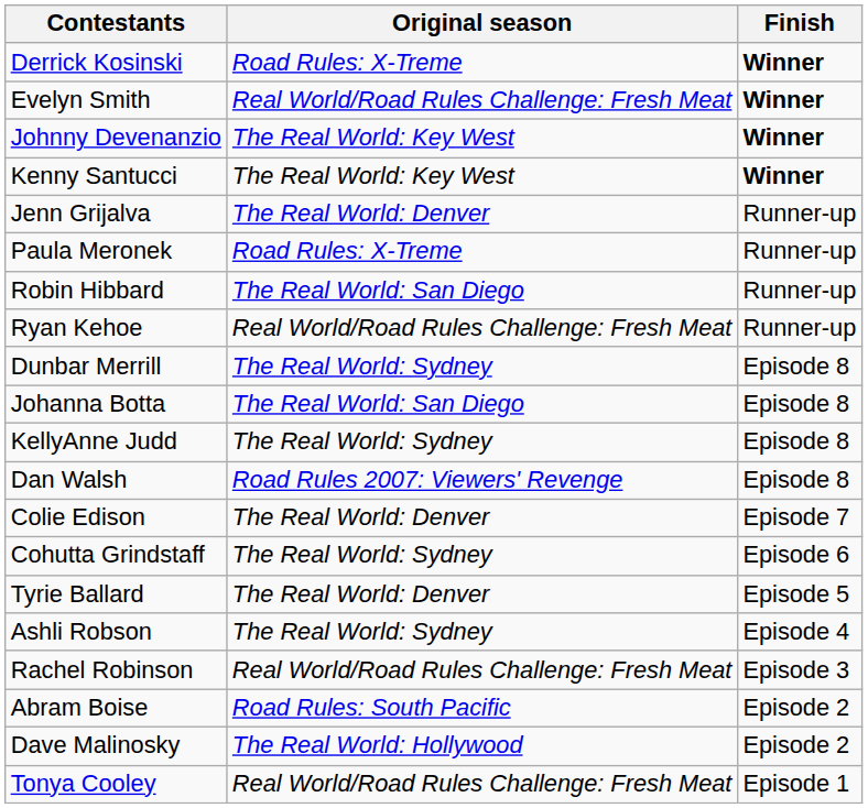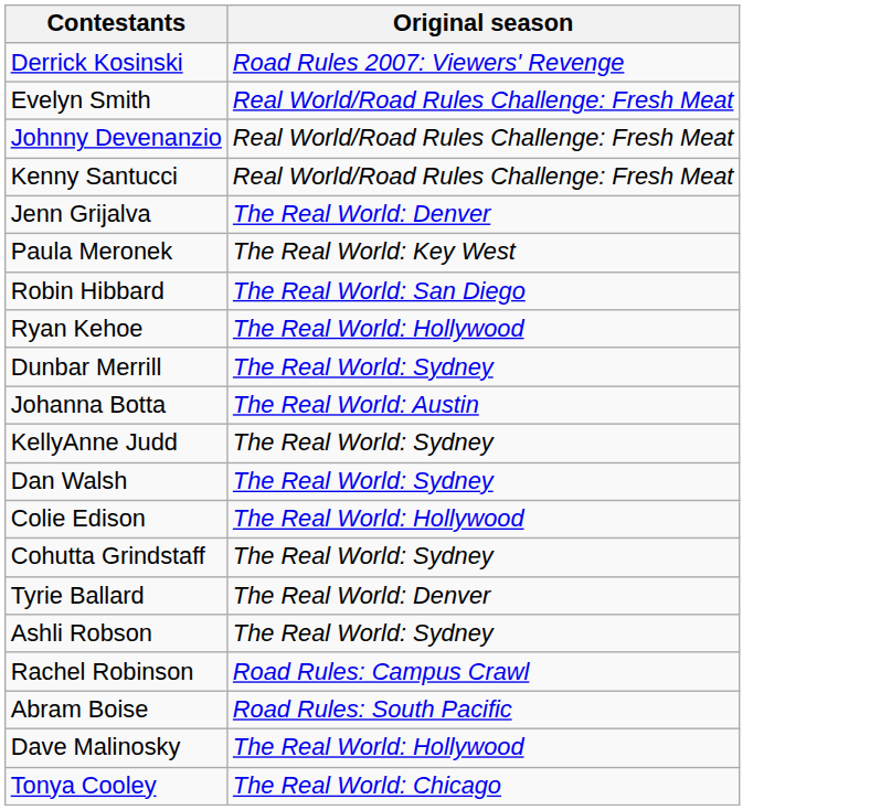- column: Finish | Winner | Winner | Winner | Winner | Runner-up | Runner-up | Runner-up | Runner-up | Episode 8 | Episode 8 | Episode 8 | Episode 8 | Episode 7 | Episode 6 | Episode 5 | Episode 4 | Episode 3 | Episode 2 | Episode 2 | Episode 1
Derrick Kosinski | Original season: Road Rules: X-Treme -> Road Rules 2007: Viewers' Revenge
Johnny Devenanzio | Original season: The Real World: Key West -> Real World/Road Rules Challenge: Fresh Meat
Kenny Santucci | Original season: The Real World: Key West -> Real World/Road Rules Challenge: Fresh Meat
Paula Meronek | Original season: Road Rules: X-Treme -> The Real World: Key West
Ryan Kehoe | Original season: Real World/Road Rules Challenge: Fresh Meat -> The Real World: Hollywood
Johanna Botta | Original season: The Real World: San Diego -> The Real World: Austin
Dan Walsh | Original season: Road Rules 2007: Viewers' Revenge -> The Real World: Sydney
Colie Edison | Original season: The Real World: Denver -> The Real World: Hollywood
Rachel Robinson | Original season: Real World/Road Rules Challenge: Fresh Meat -> Road Rules: Campus Crawl
Tonya Cooley | Original season: Real World/Road Rules Challenge: Fresh Meat -> The Real World: Chicago
